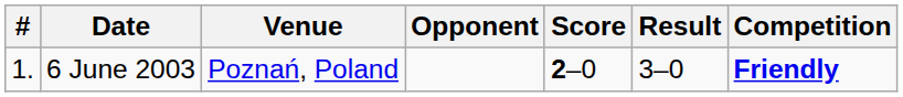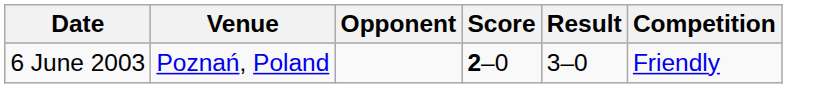- column: # | 1.
6 June 2003 | Competition: bold -> normal
